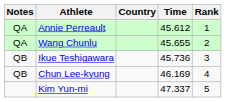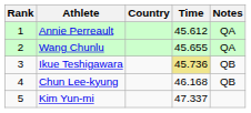columns swapped: Rank <-> Notes
Ikue Teshigawara | Time: no background -> khaki background
Chun Lee-kyung | Time: 46.169 -> 46.168
